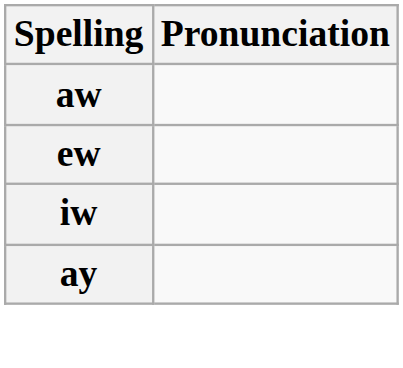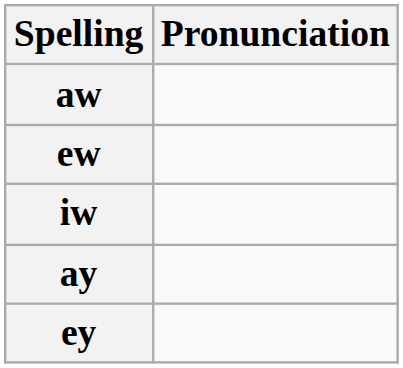+ row: ey
